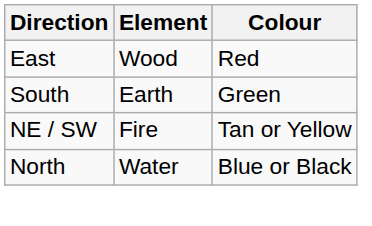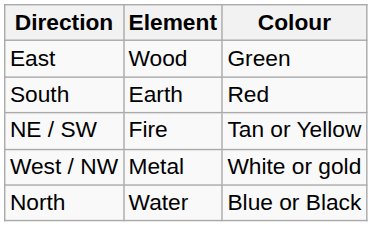East | Colour: Red -> Green
South | Colour: Green -> Red
+ row: West / NW | Metal | White or gold
